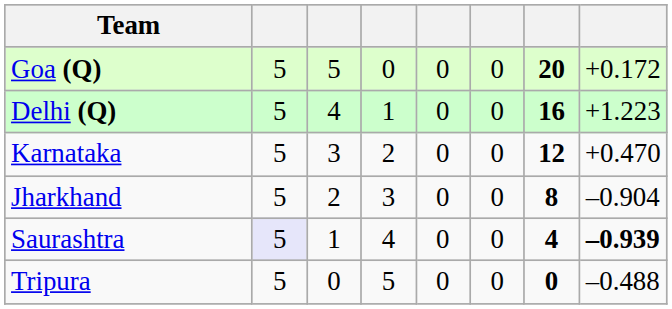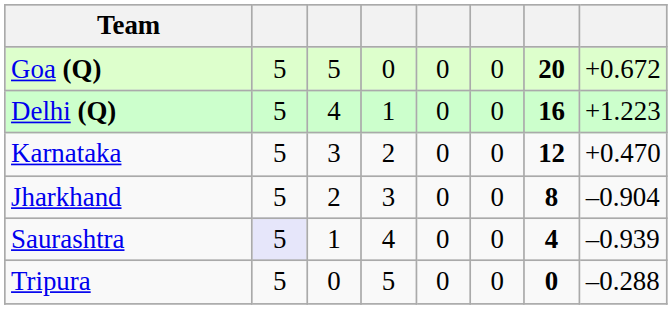Goa (Q) | column 8: +0.172 -> +0.672
Saurashtra | column 8: bold -> normal
Tripura | column 8: –0.488 -> –0.288
